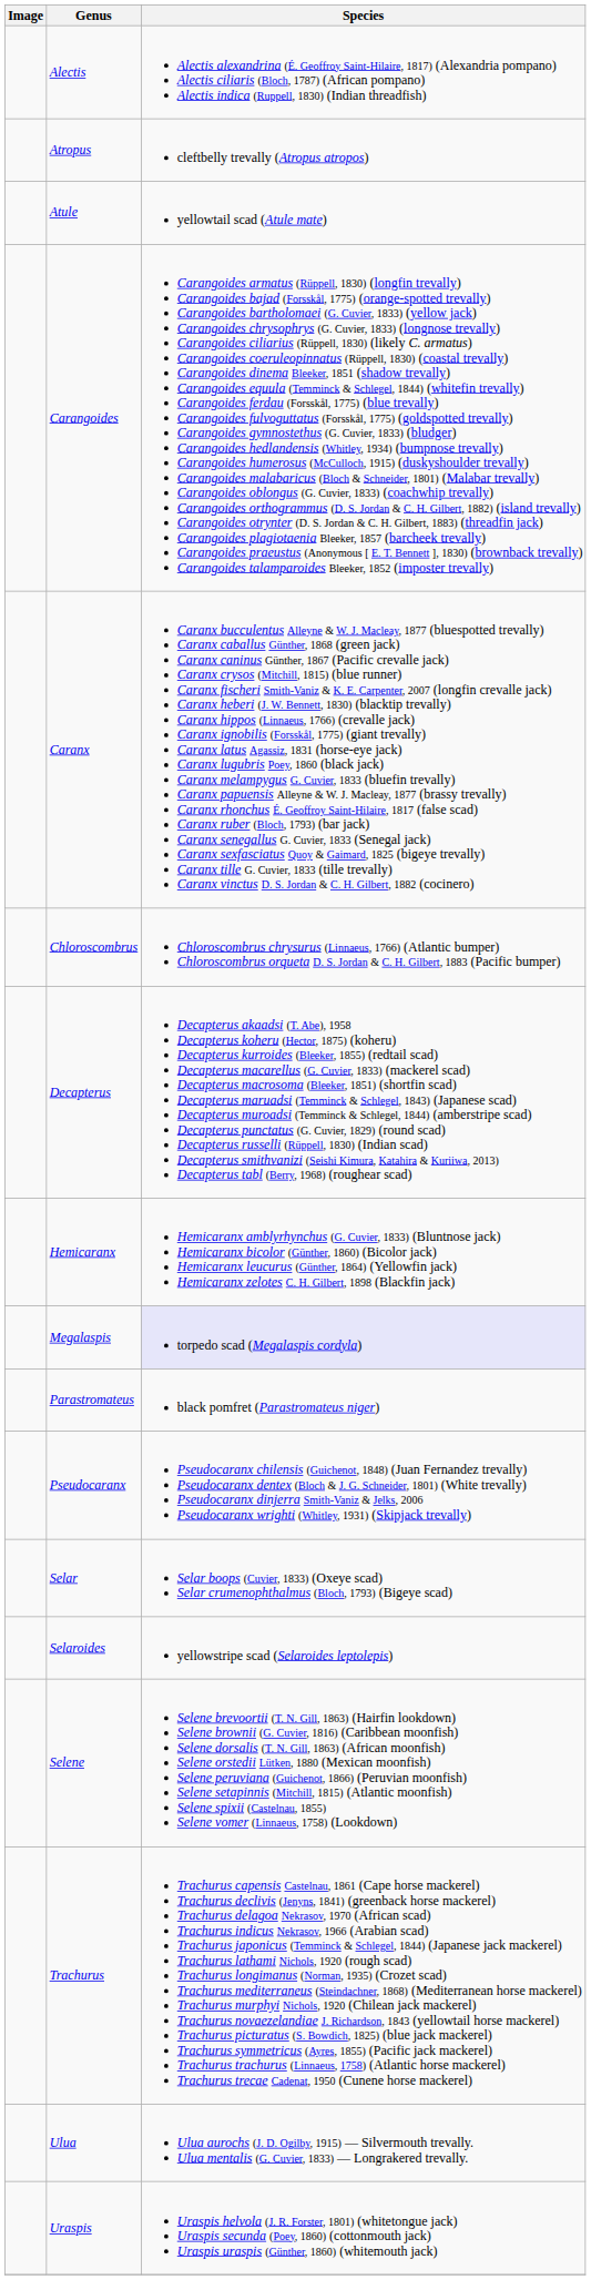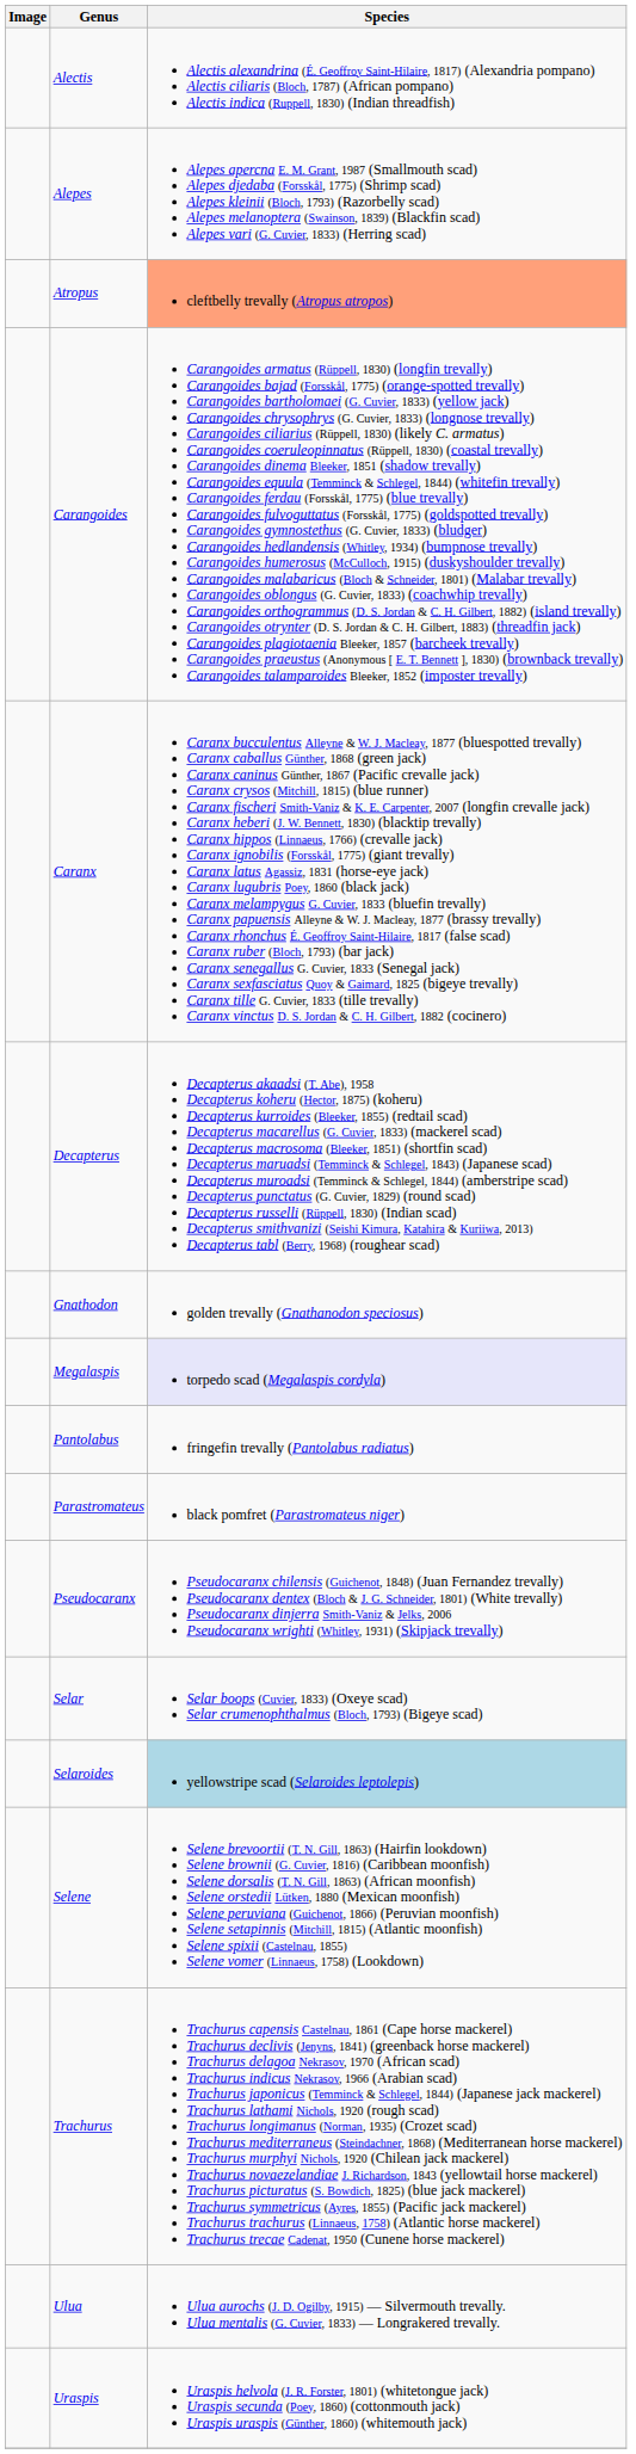+ row: Alepes | Alepes apercna E. M. Grant, 1987 (Smallmouth scad) Alepes djedaba (Forsskål, 1775) (Shrimp scad) Alepes kleinii (Bloch, 1793) (Razorbelly scad) Alepes melanoptera (Swainson, 1839) (Blackfin scad) Alepes vari (G. Cuvier, 1833) (Herring scad)
Atropus | Species: no background -> lightsalmon background
- row: Atule | yellowtail scad (Atule mate)
- row: Chloroscombrus | Chloroscombrus chrysurus (Linnaeus, 1766) (Atlantic bumper) Chloroscombrus orqueta D. S. Jordan & C. H. Gilbert, 1883 (Pacific bumper)
+ row: Gnathodon | golden trevally (Gnathanodon speciosus)
- row: Hemicaranx | Hemicaranx amblyrhynchus (G. Cuvier, 1833) (Bluntnose jack) Hemicaranx bicolor (Günther, 1860) (Bicolor jack) Hemicaranx leucurus (Günther, 1864) (Yellowfin jack) Hemicaranx zelotes C. H. Gilbert, 1898 (Blackfin jack)
+ row: Pantolabus | fringefin trevally (Pantolabus radiatus)
Selaroides | Species: no background -> lightblue background
